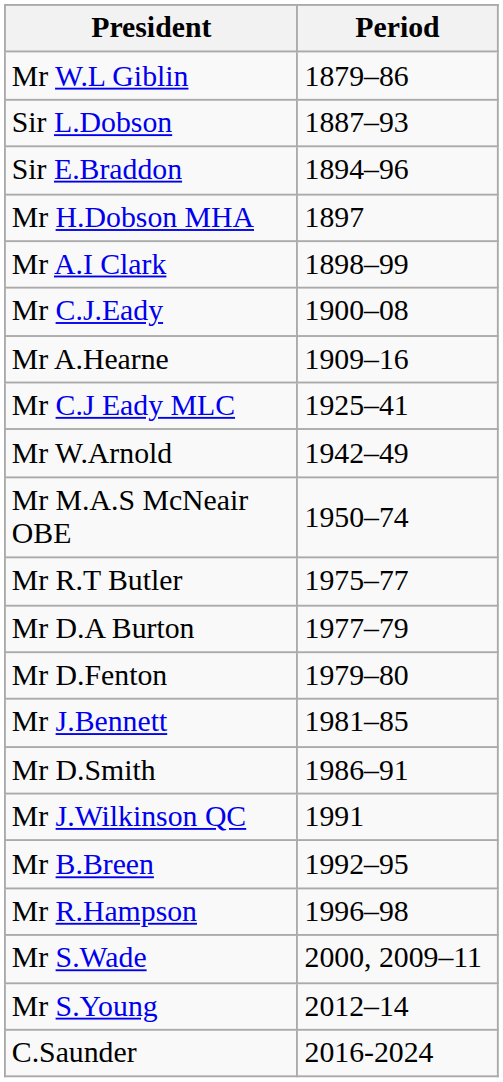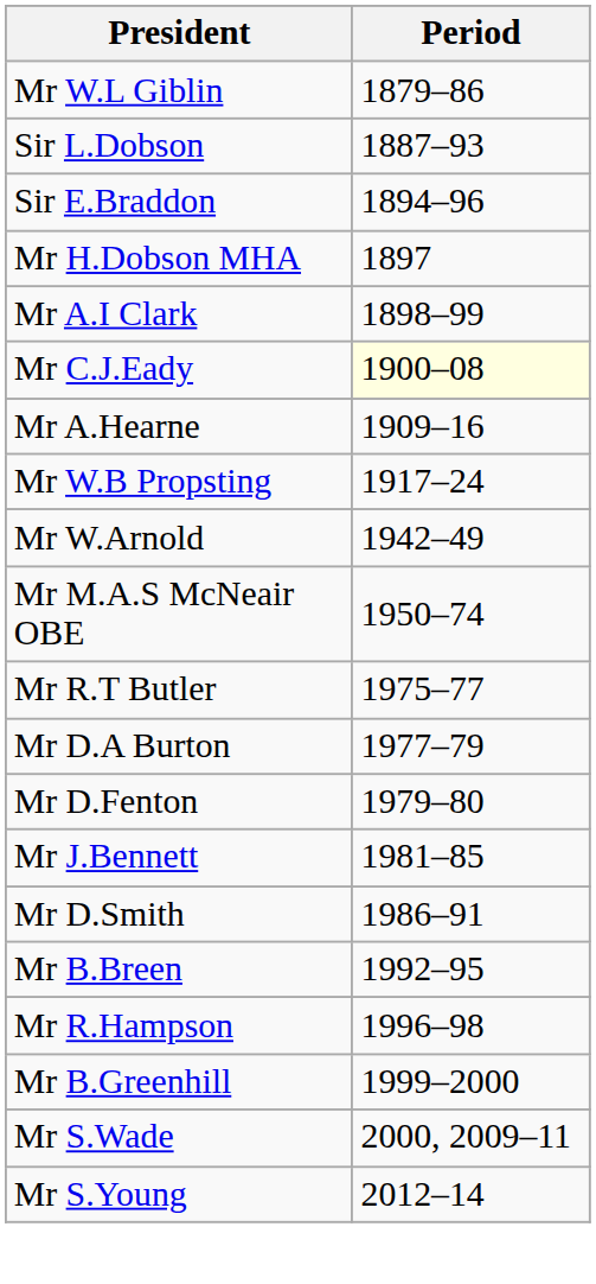Mr C.J.Eady | Period: no background -> lightyellow background
+ row: Mr W.B Propsting | 1917–24
- row: Mr C.J Eady MLC | 1925–41
- row: Mr J.Wilkinson QC | 1991
+ row: Mr B.Greenhill | 1999–2000
- row: C.Saunder | 2016-2024
